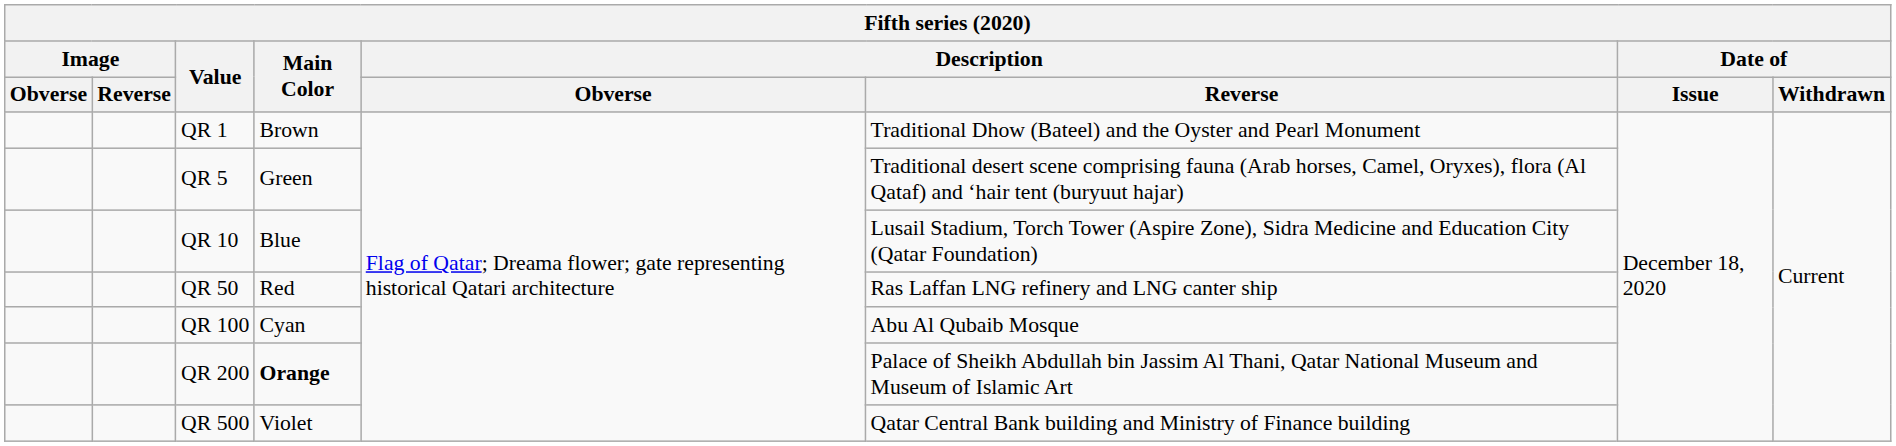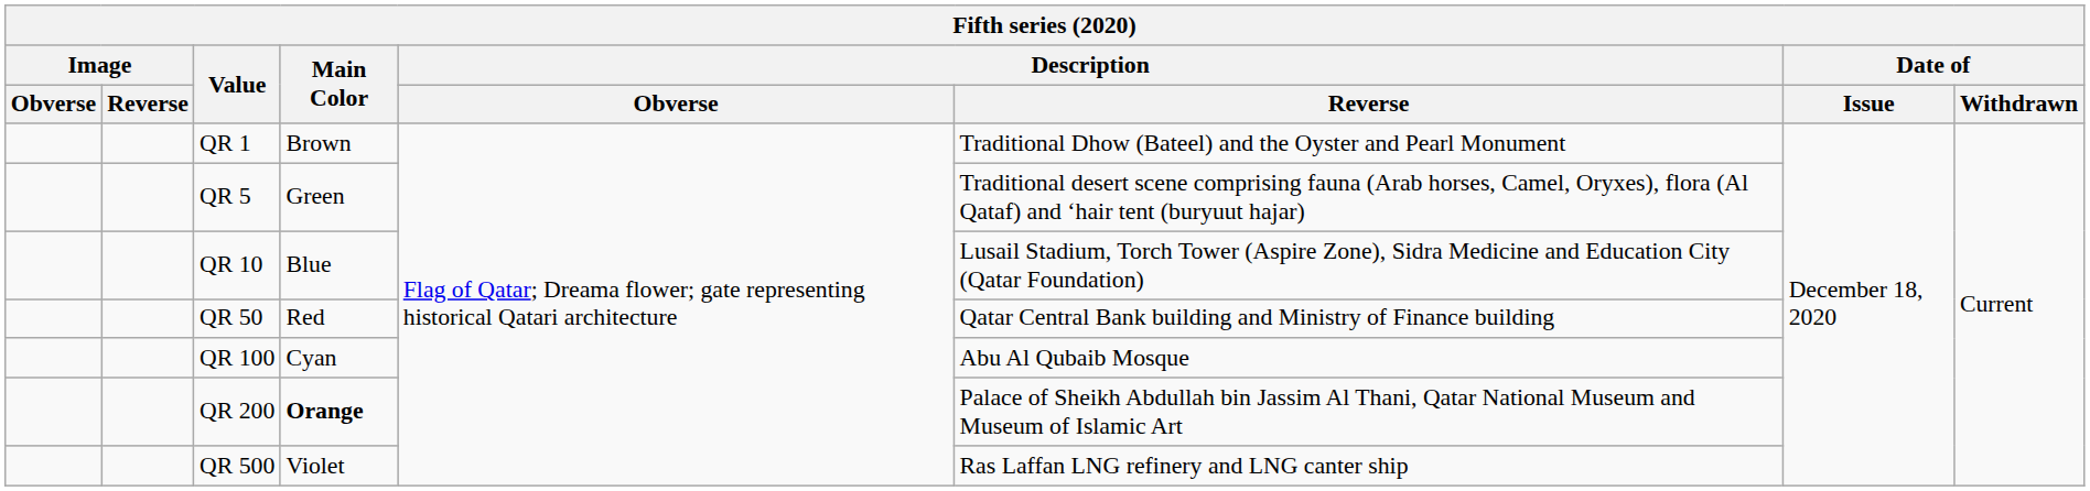QR 50 | Description / Reverse: Ras Laffan LNG refinery and LNG canter ship -> Qatar Central Bank building and Ministry of Finance building
QR 500 | Description / Reverse: Qatar Central Bank building and Ministry of Finance building -> Ras Laffan LNG refinery and LNG canter ship
